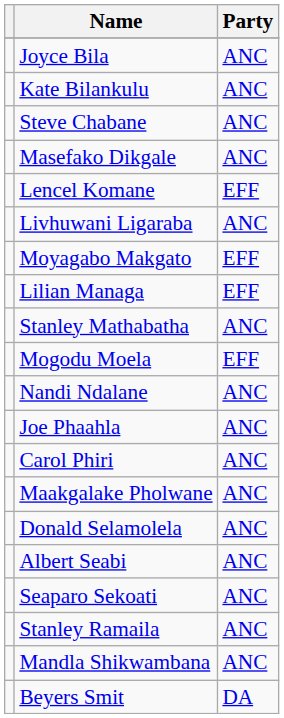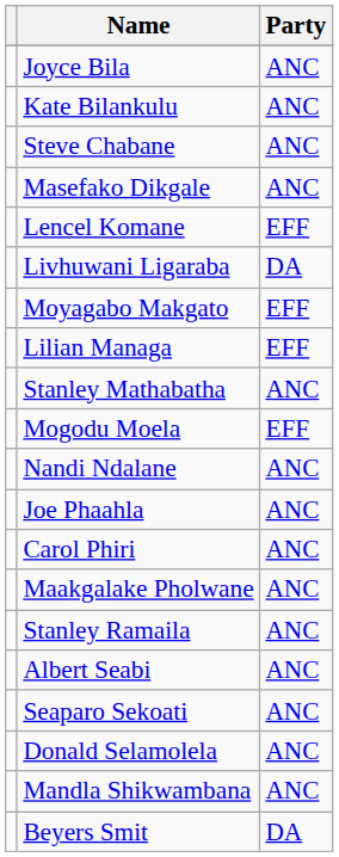Livhuwani Ligaraba | Party: ANC -> DA
rows swapped: Stanley Ramaila <-> Donald Selamolela
